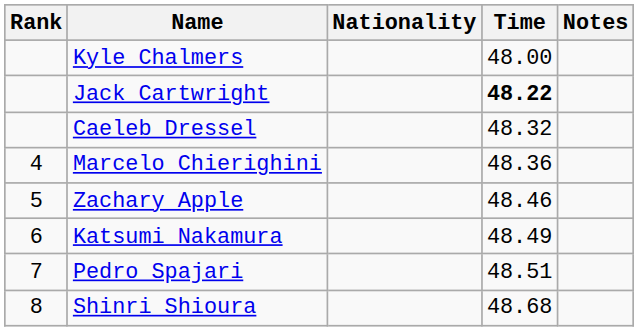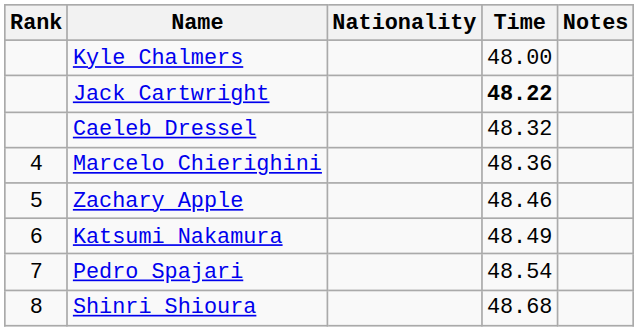Pedro Spajari | Time: 48.51 -> 48.54
